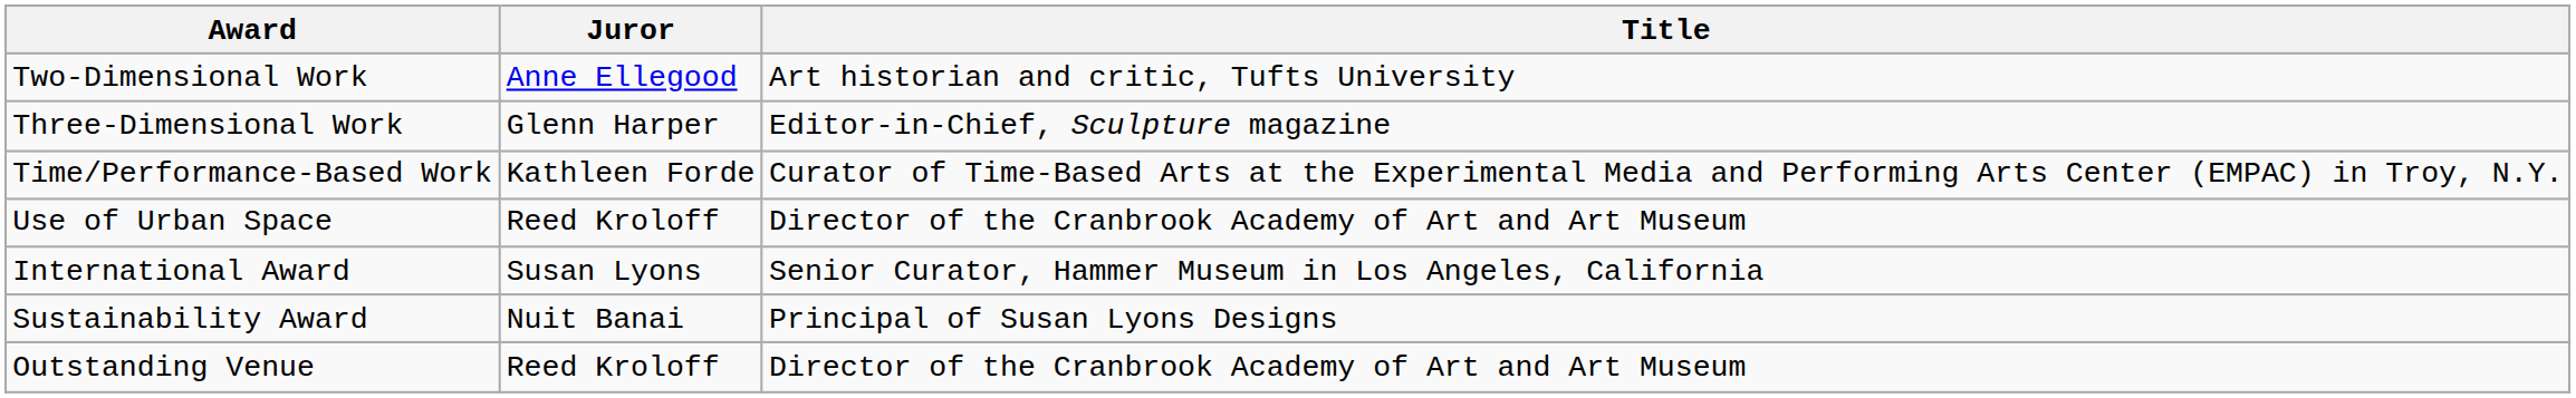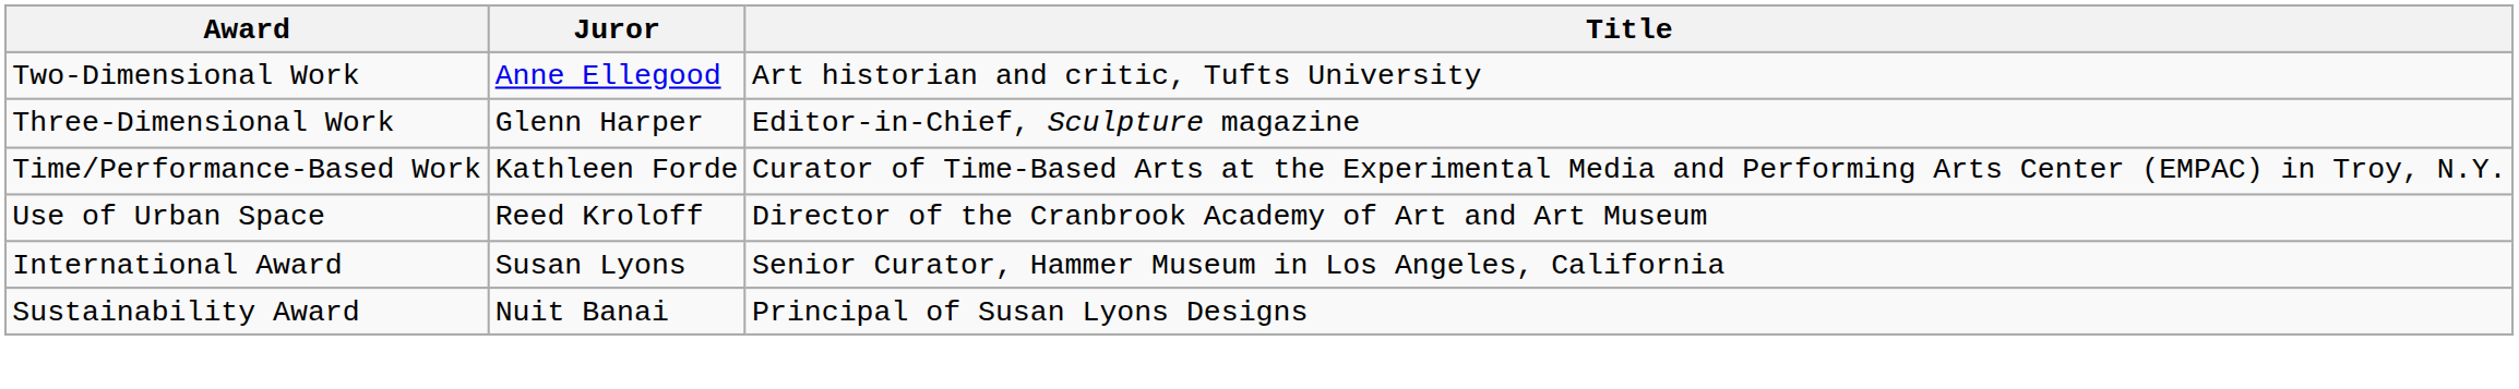- row: Outstanding Venue | Reed Kroloff | Director of the Cranbrook Academy of Art and Art Museum
